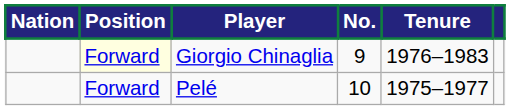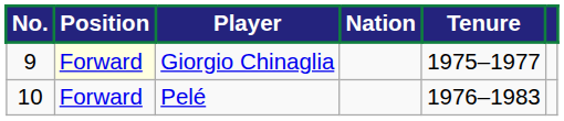columns swapped: No. <-> Nation
Giorgio Chinaglia | Tenure: 1976–1983 -> 1975–1977
Pelé | Tenure: 1975–1977 -> 1976–1983
